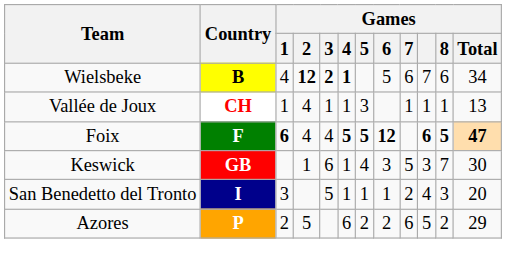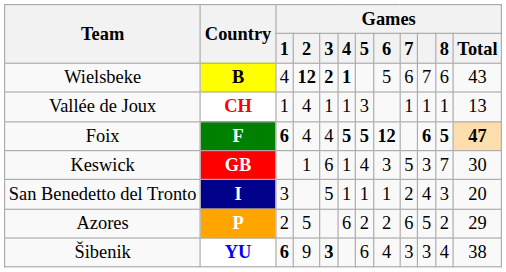Wielsbeke | Games / Total: 34 -> 43
+ row: Šibenik | YU | 6 | 9 | 3 | 6 | 4 | 3 | 3 | 4 | 38
